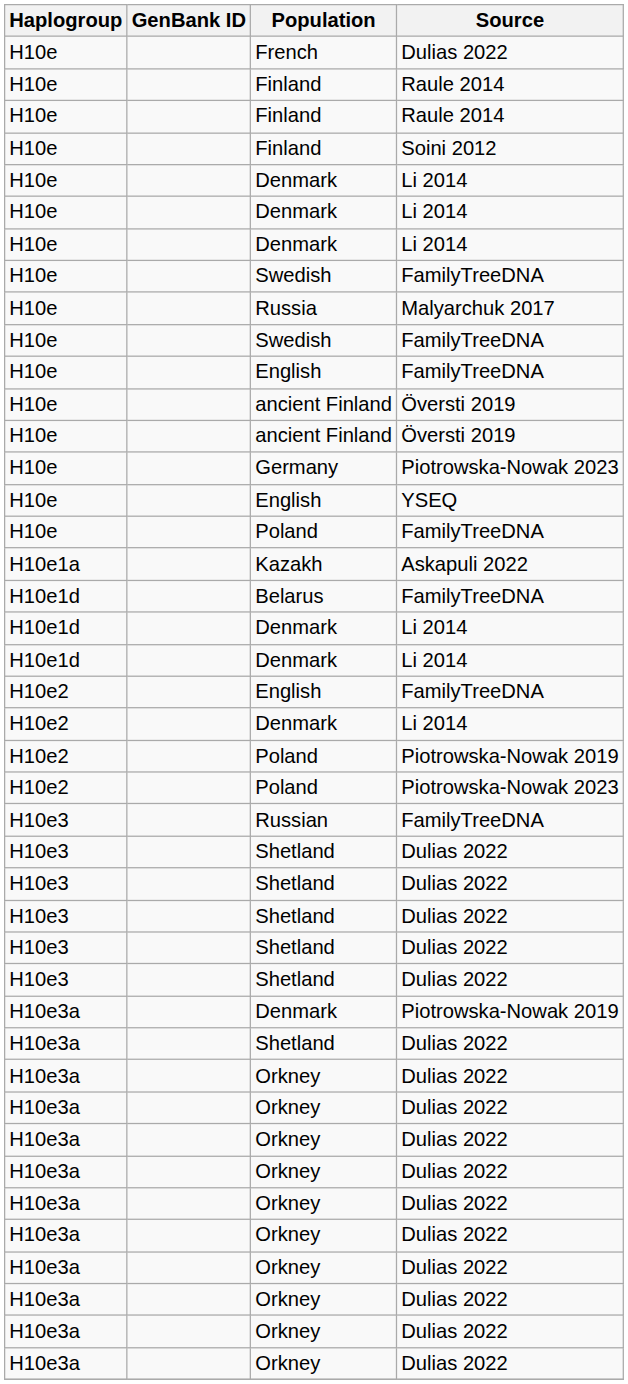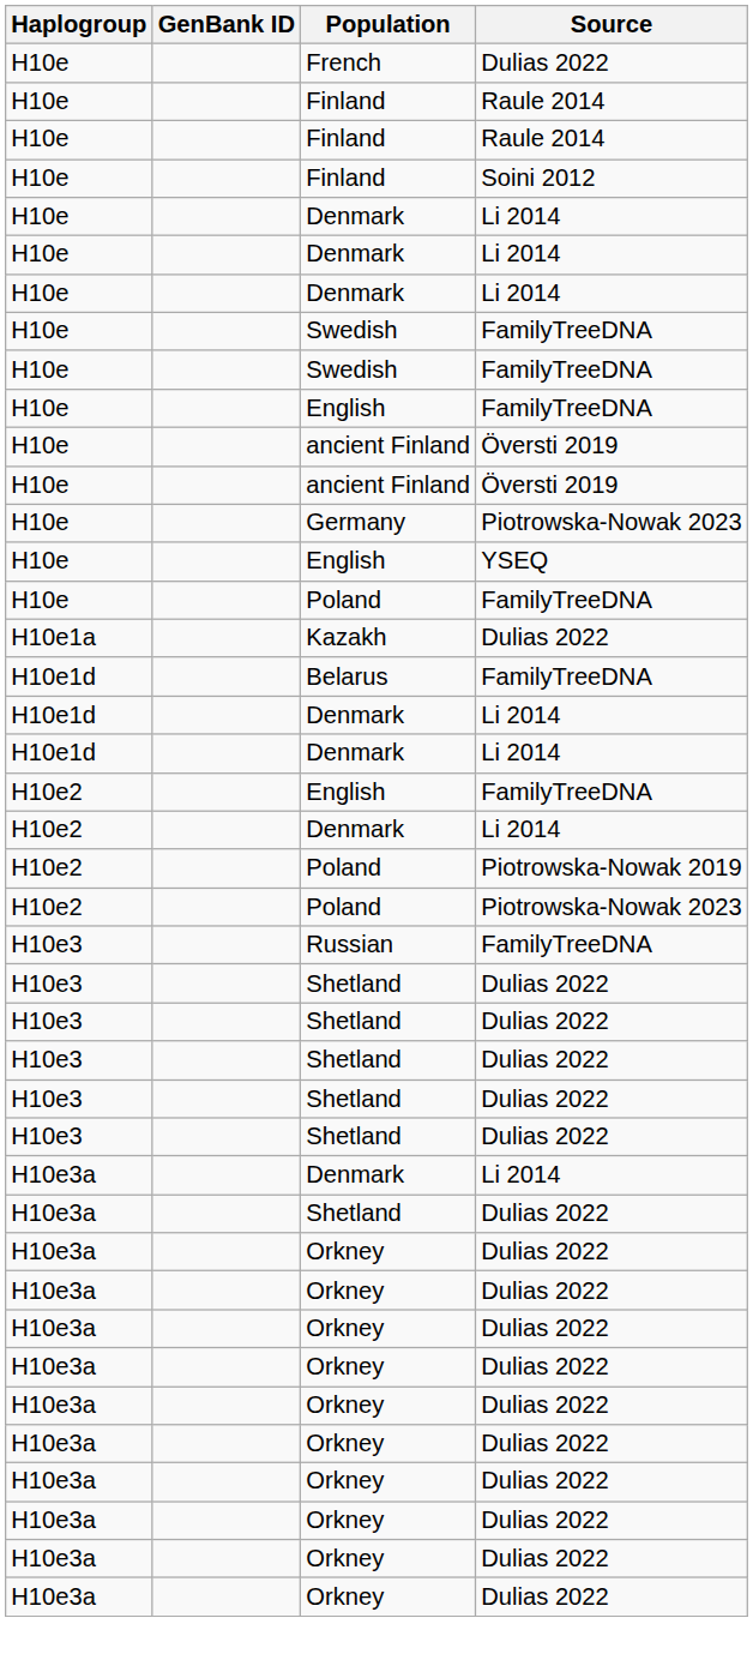- row: H10e | Russia | Malyarchuk 2017
Kazakh | Source: Askapuli 2022 -> Dulias 2022
H10e3a / Denmark | Source: Piotrowska-Nowak 2019 -> Li 2014
